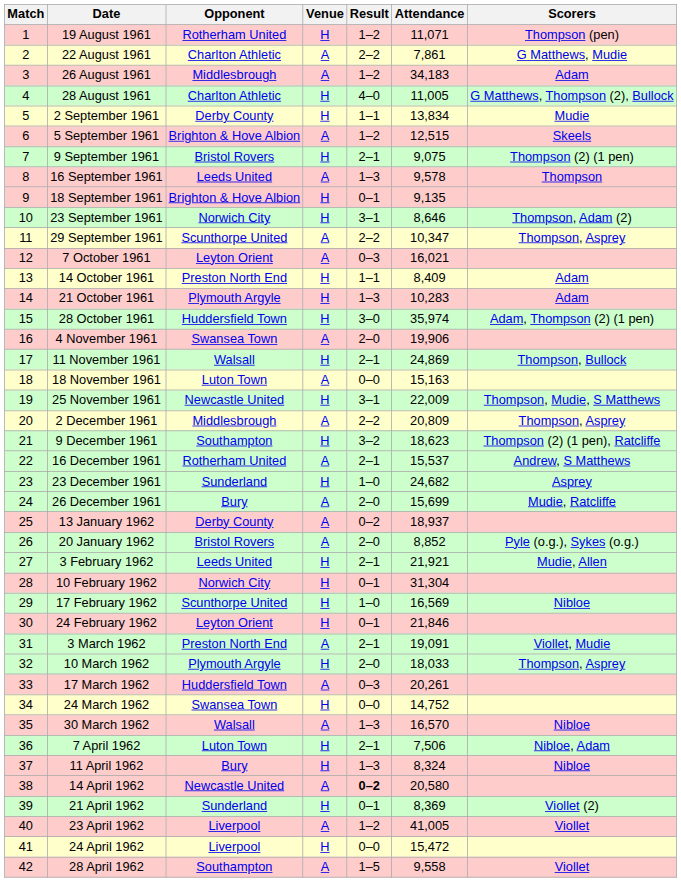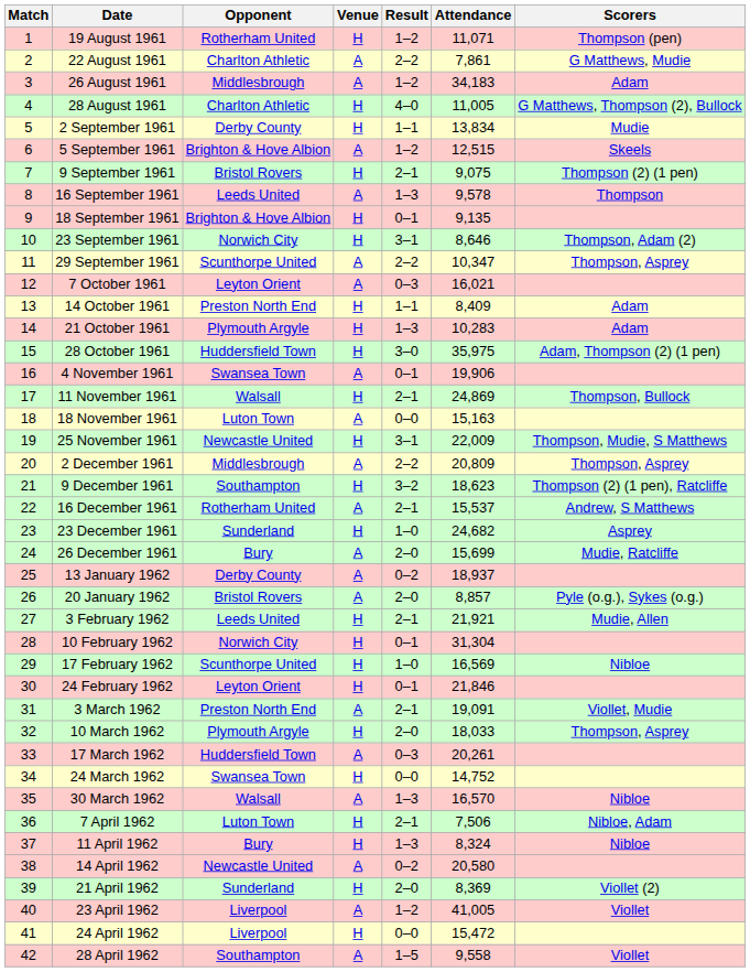28 October 1961 | Attendance: 35,974 -> 35,975
4 November 1961 | Result: 2–0 -> 0–1
20 January 1962 | Attendance: 8,852 -> 8,857
14 April 1962 | Result: bold -> normal
21 April 1962 | Result: 0–1 -> 2–0
